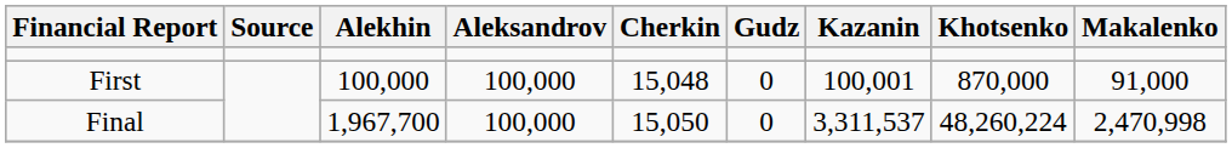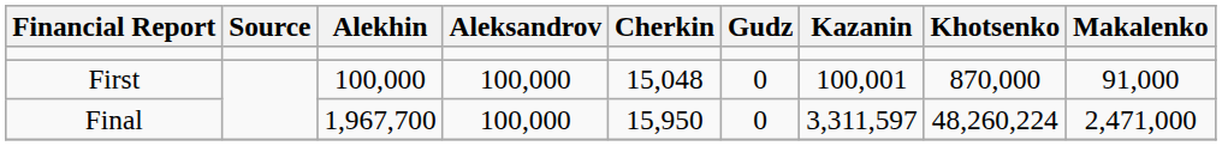Final | Cherkin: 15,050 -> 15,950
Final | Kazanin: 3,311,537 -> 3,311,597
Final | Makalenko: 2,470,998 -> 2,471,000
